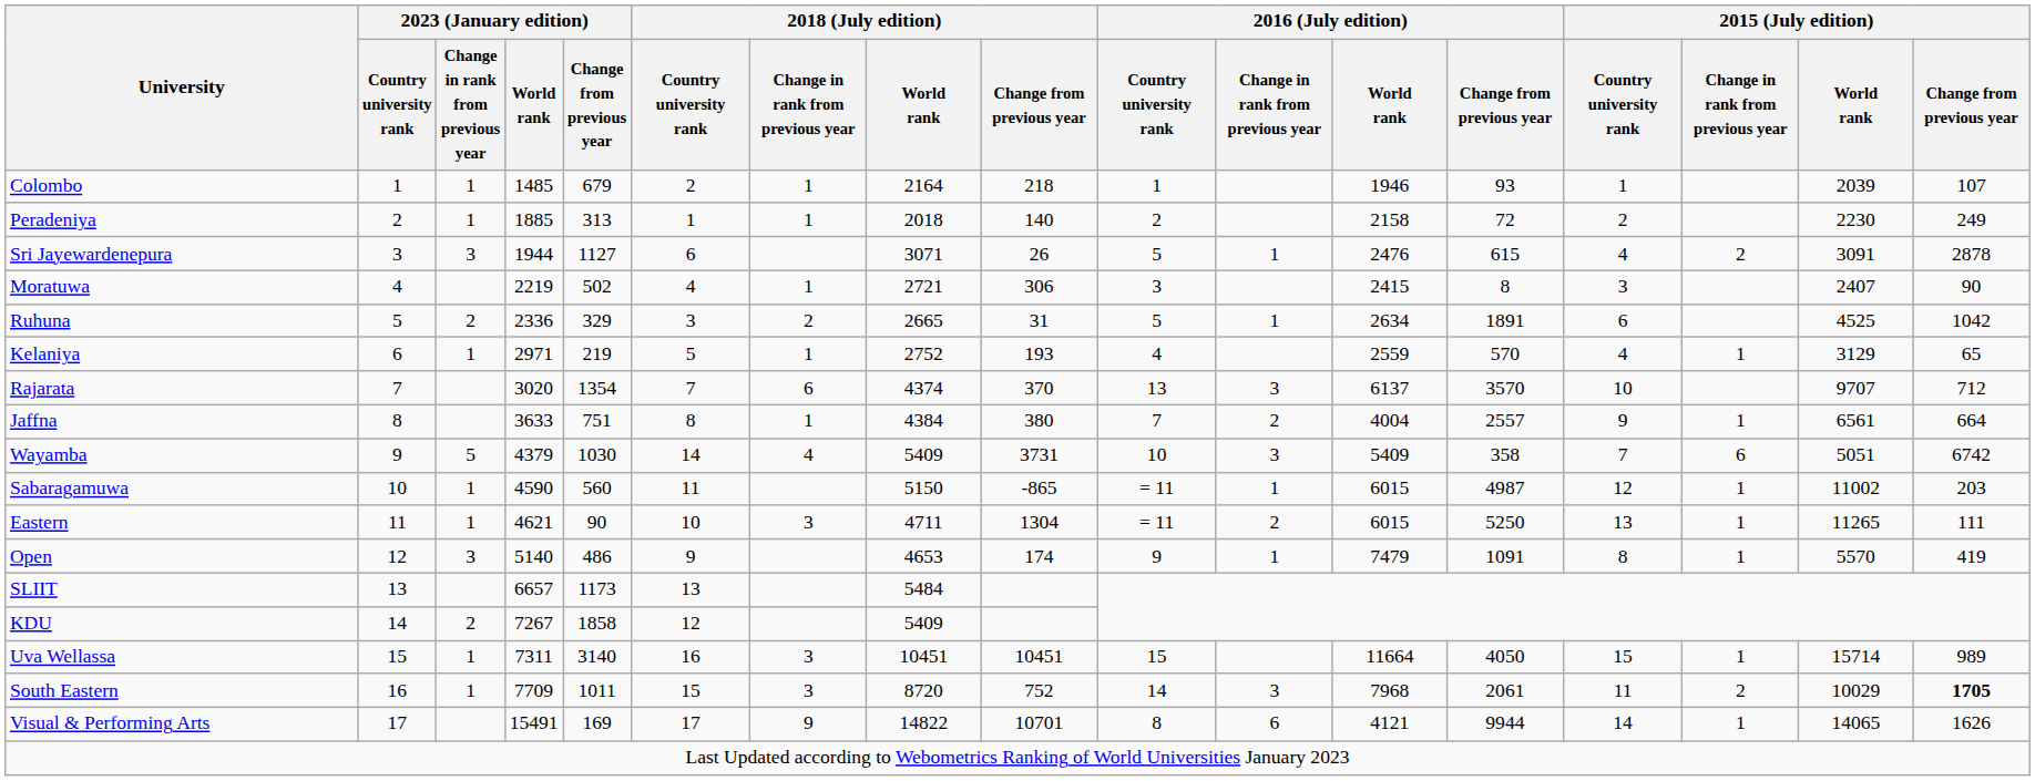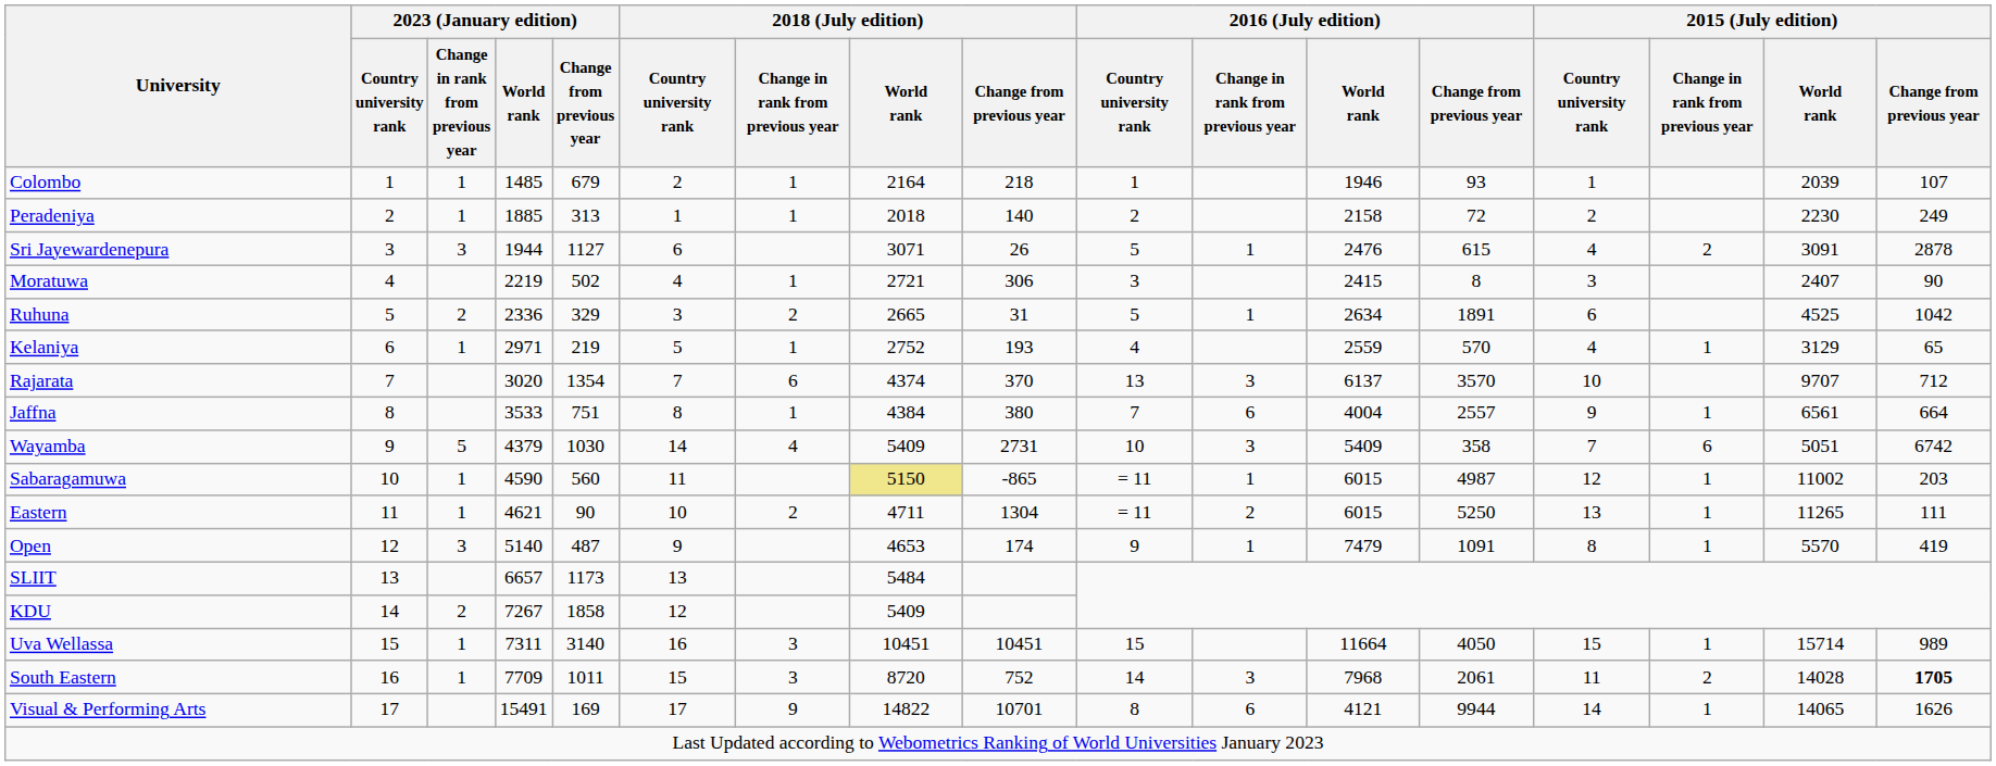Jaffna | 2023 (January edition) / World rank: 3633 -> 3533
Jaffna | 2016 (July edition) / Change in rank from previous year: 2 -> 6
Wayamba | 2018 (July edition) / Change from previous year: 3731 -> 2731
Sabaragamuwa | 2018 (July edition) / World rank: no background -> khaki background
Eastern | 2018 (July edition) / Change in rank from previous year: 3 -> 2
Open | 2023 (January edition) / Change from previous year: 486 -> 487
South Eastern | 2015 (July edition) / World rank: 10029 -> 14028
